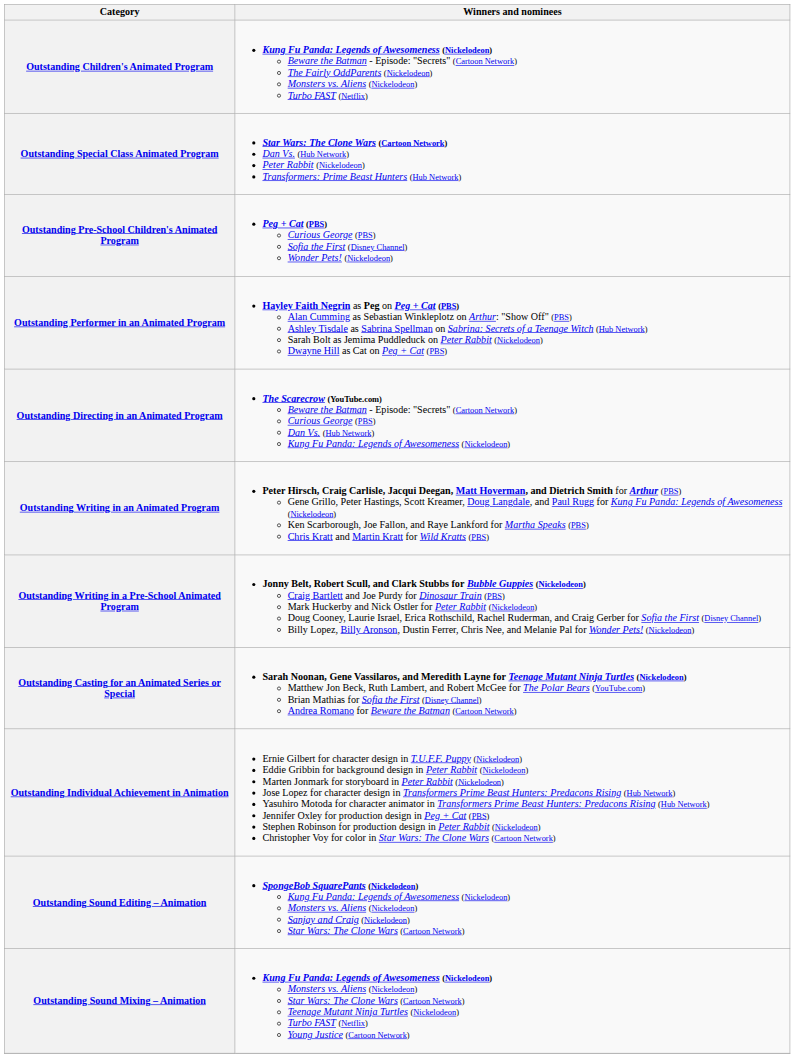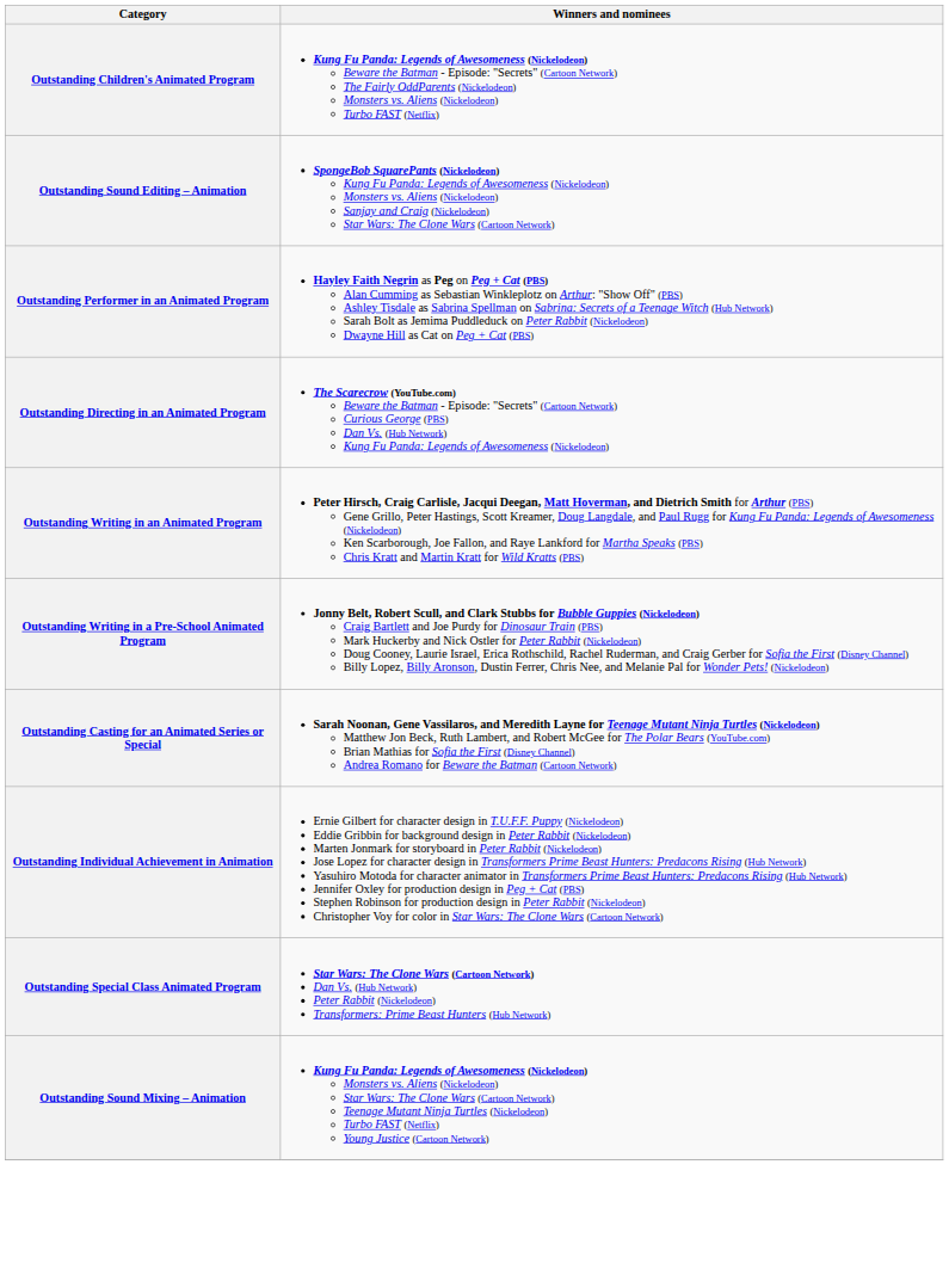rows swapped: Outstanding Special Class Animated Program <-> Outstanding Sound Editing – Animation
- row: Outstanding Pre-School Children's Animated Program | Peg + Cat (PBS) Curious George (PBS) Sofia the First (Disney Channel) Wonder Pets! (Nickelodeon)
